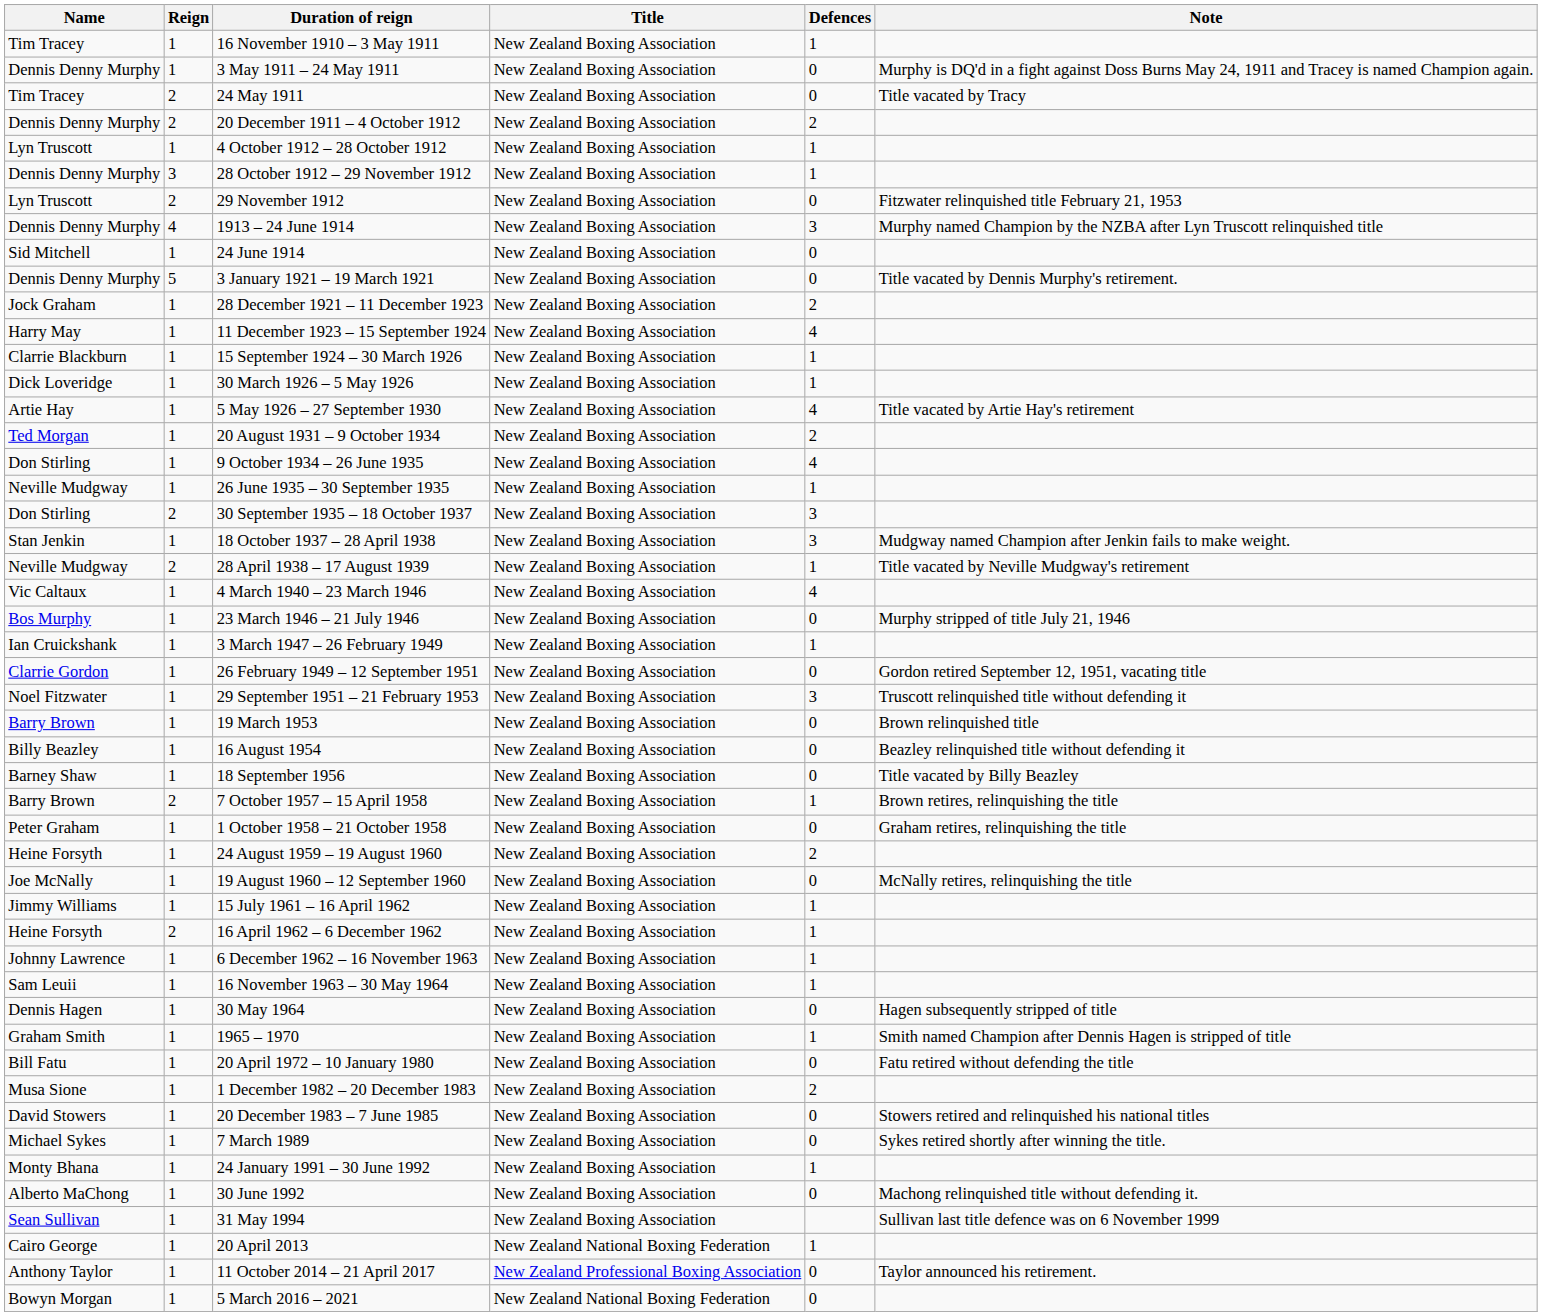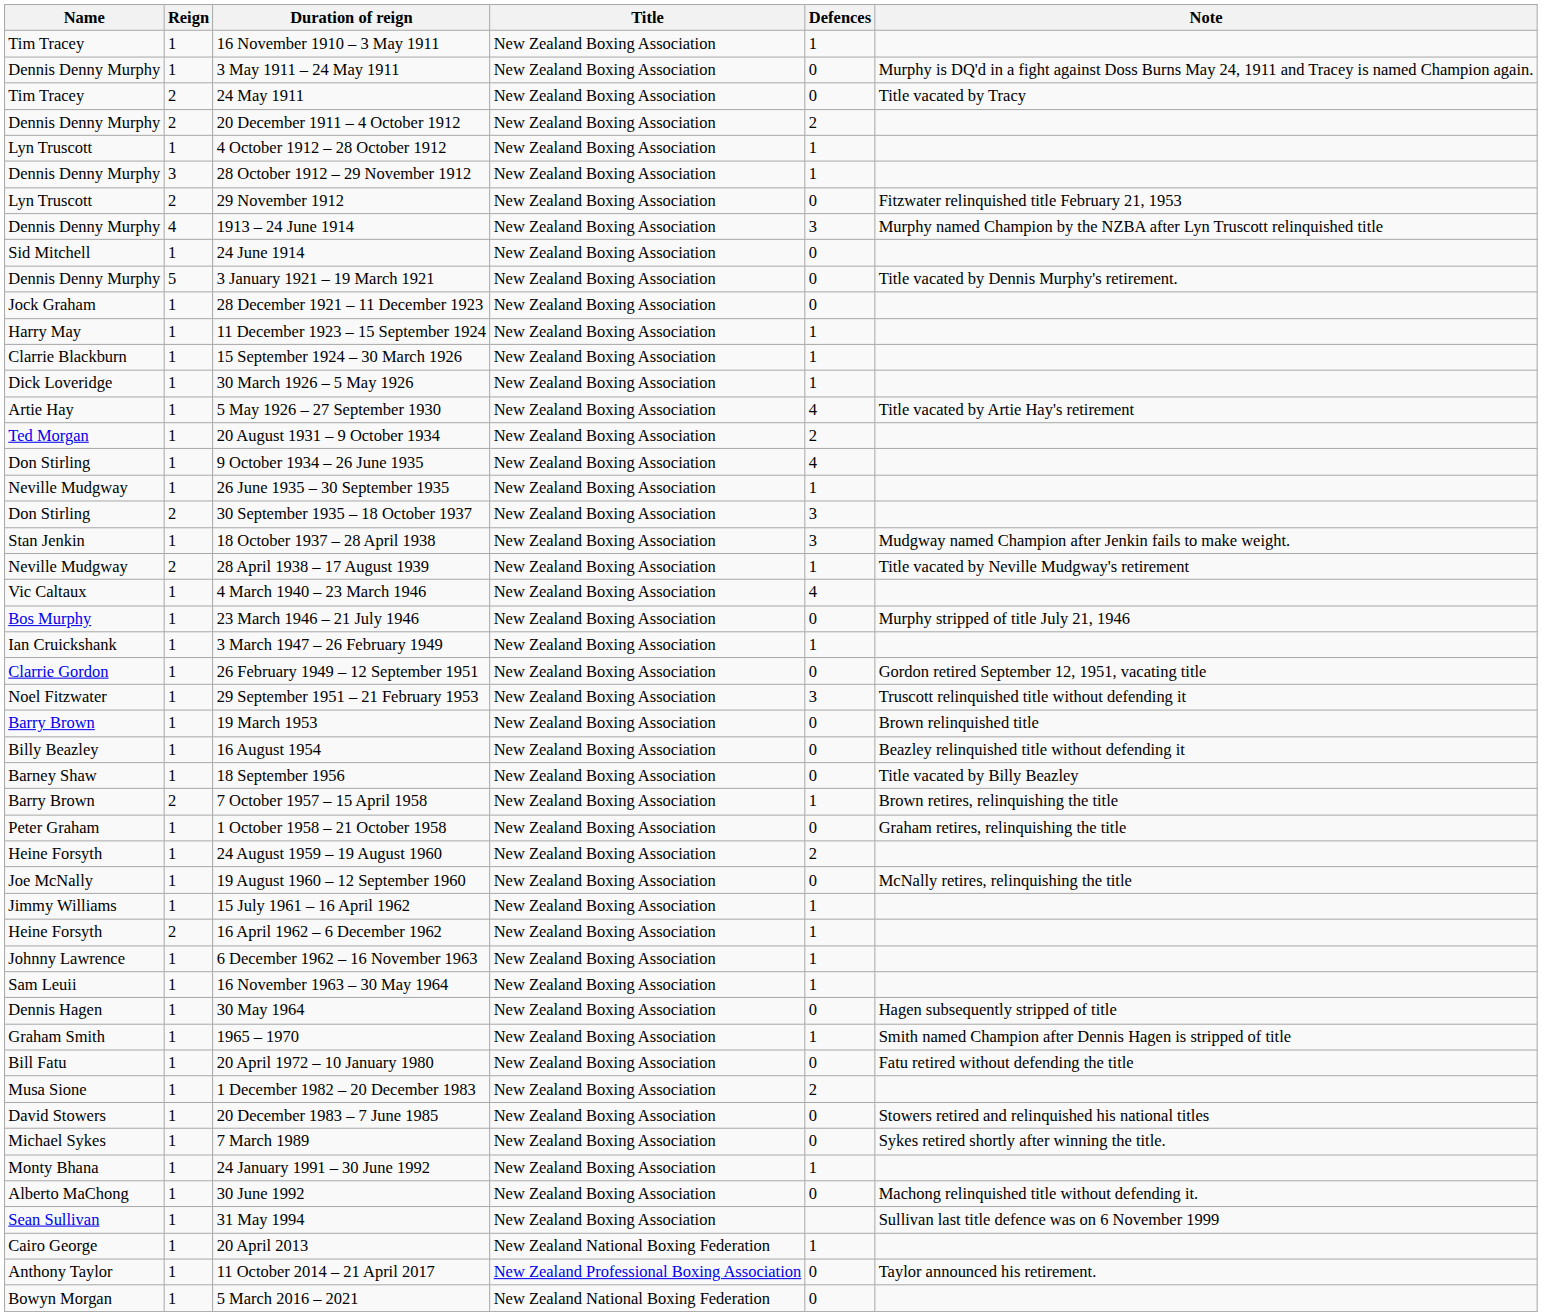28 December 1921 – 11 December 1923 | Defences: 2 -> 0
11 December 1923 – 15 September 1924 | Defences: 4 -> 1
